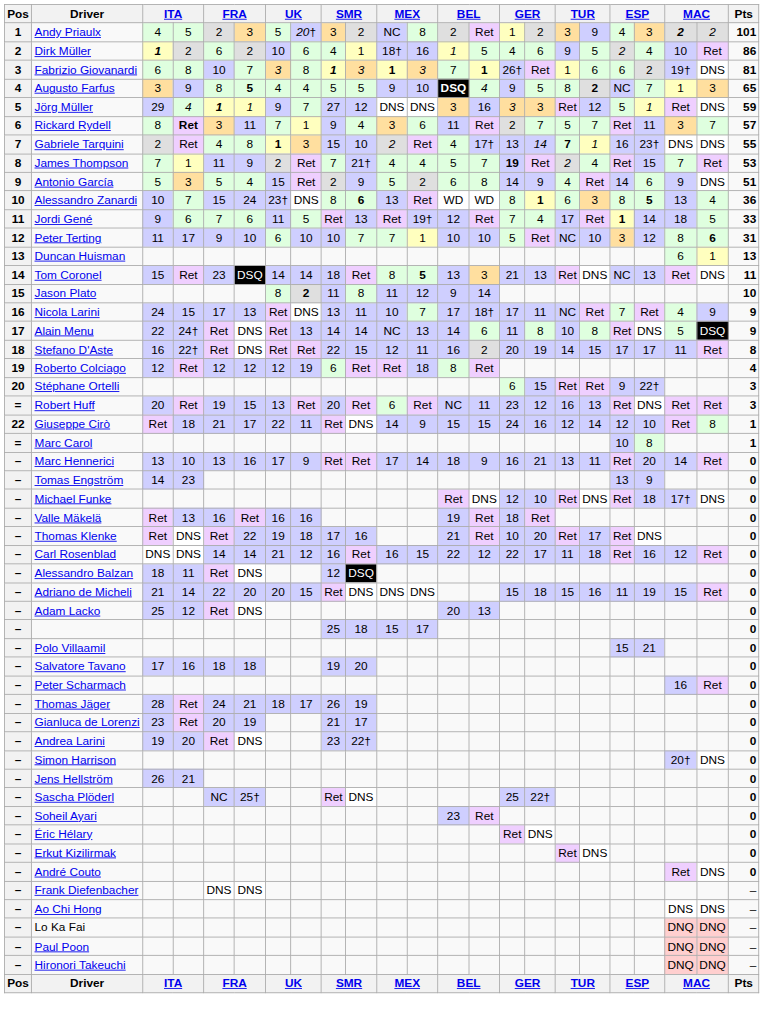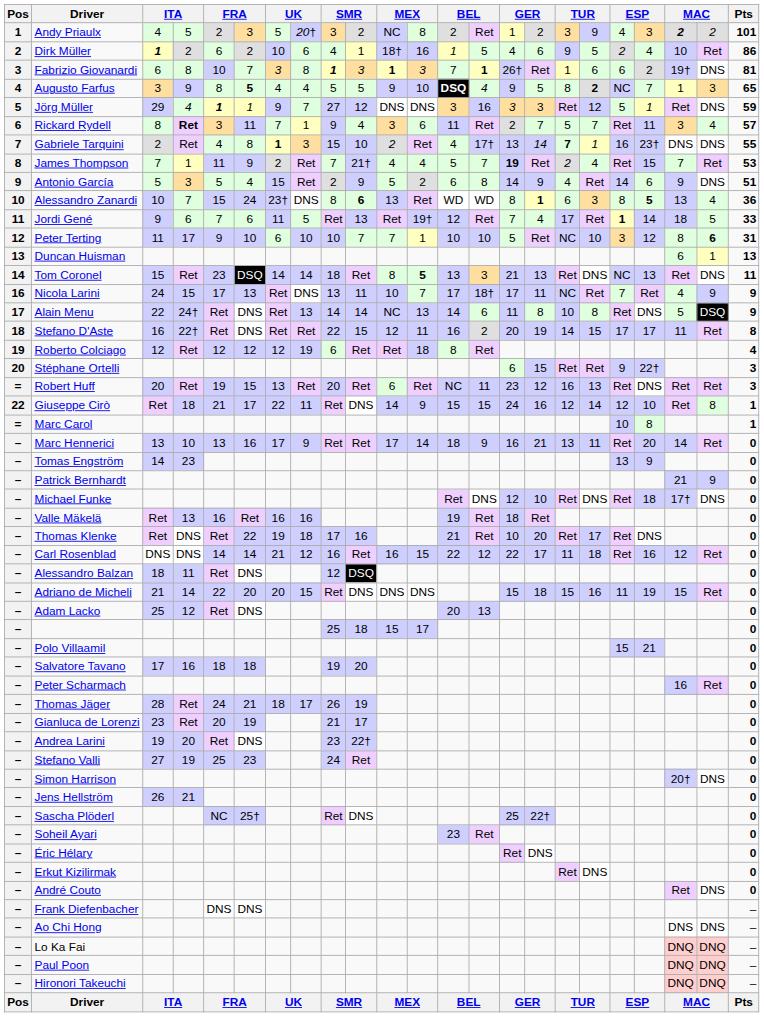Rickard Rydell | column 22: 7 -> 4
- row: 15 | Jason Plato | 8 | 2 | 11 | 8 | 11 | 12 | 9 | 14 | 10
+ row: – | Patrick Bernhardt | 21 | 9 | 0
+ row: – | Stefano Valli | 27 | 19 | 25 | 23 | 24 | Ret | 0
